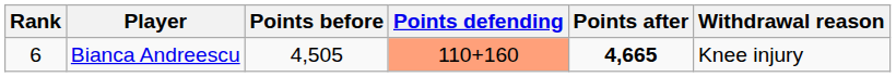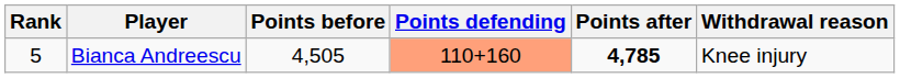Bianca Andreescu | Rank: 6 -> 5
Bianca Andreescu | Points after: 4,665 -> 4,785
